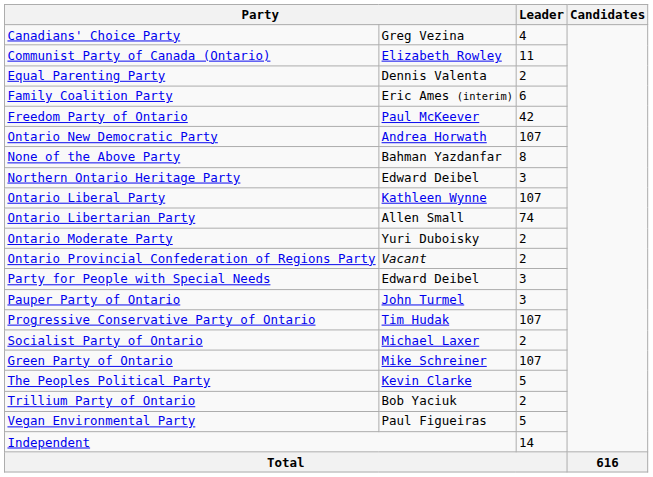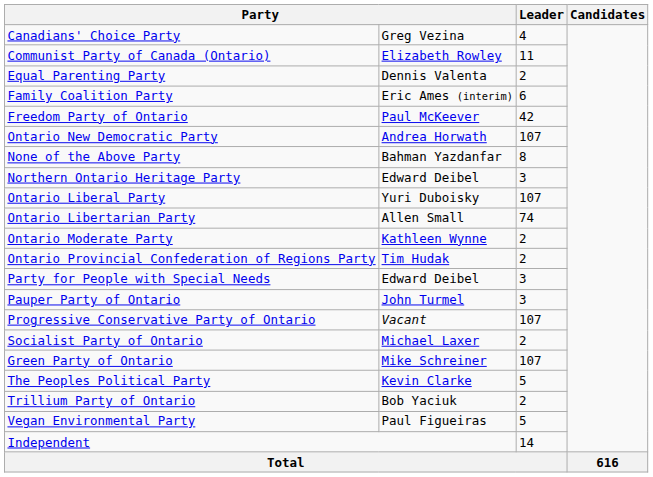Ontario Liberal Party | column 2: Kathleen Wynne -> Yuri Duboisky
Ontario Moderate Party | column 2: Yuri Duboisky -> Kathleen Wynne
Ontario Provincial Confederation of Regions Party | column 2: Vacant -> Tim Hudak
Progressive Conservative Party of Ontario | column 2: Tim Hudak -> Vacant
